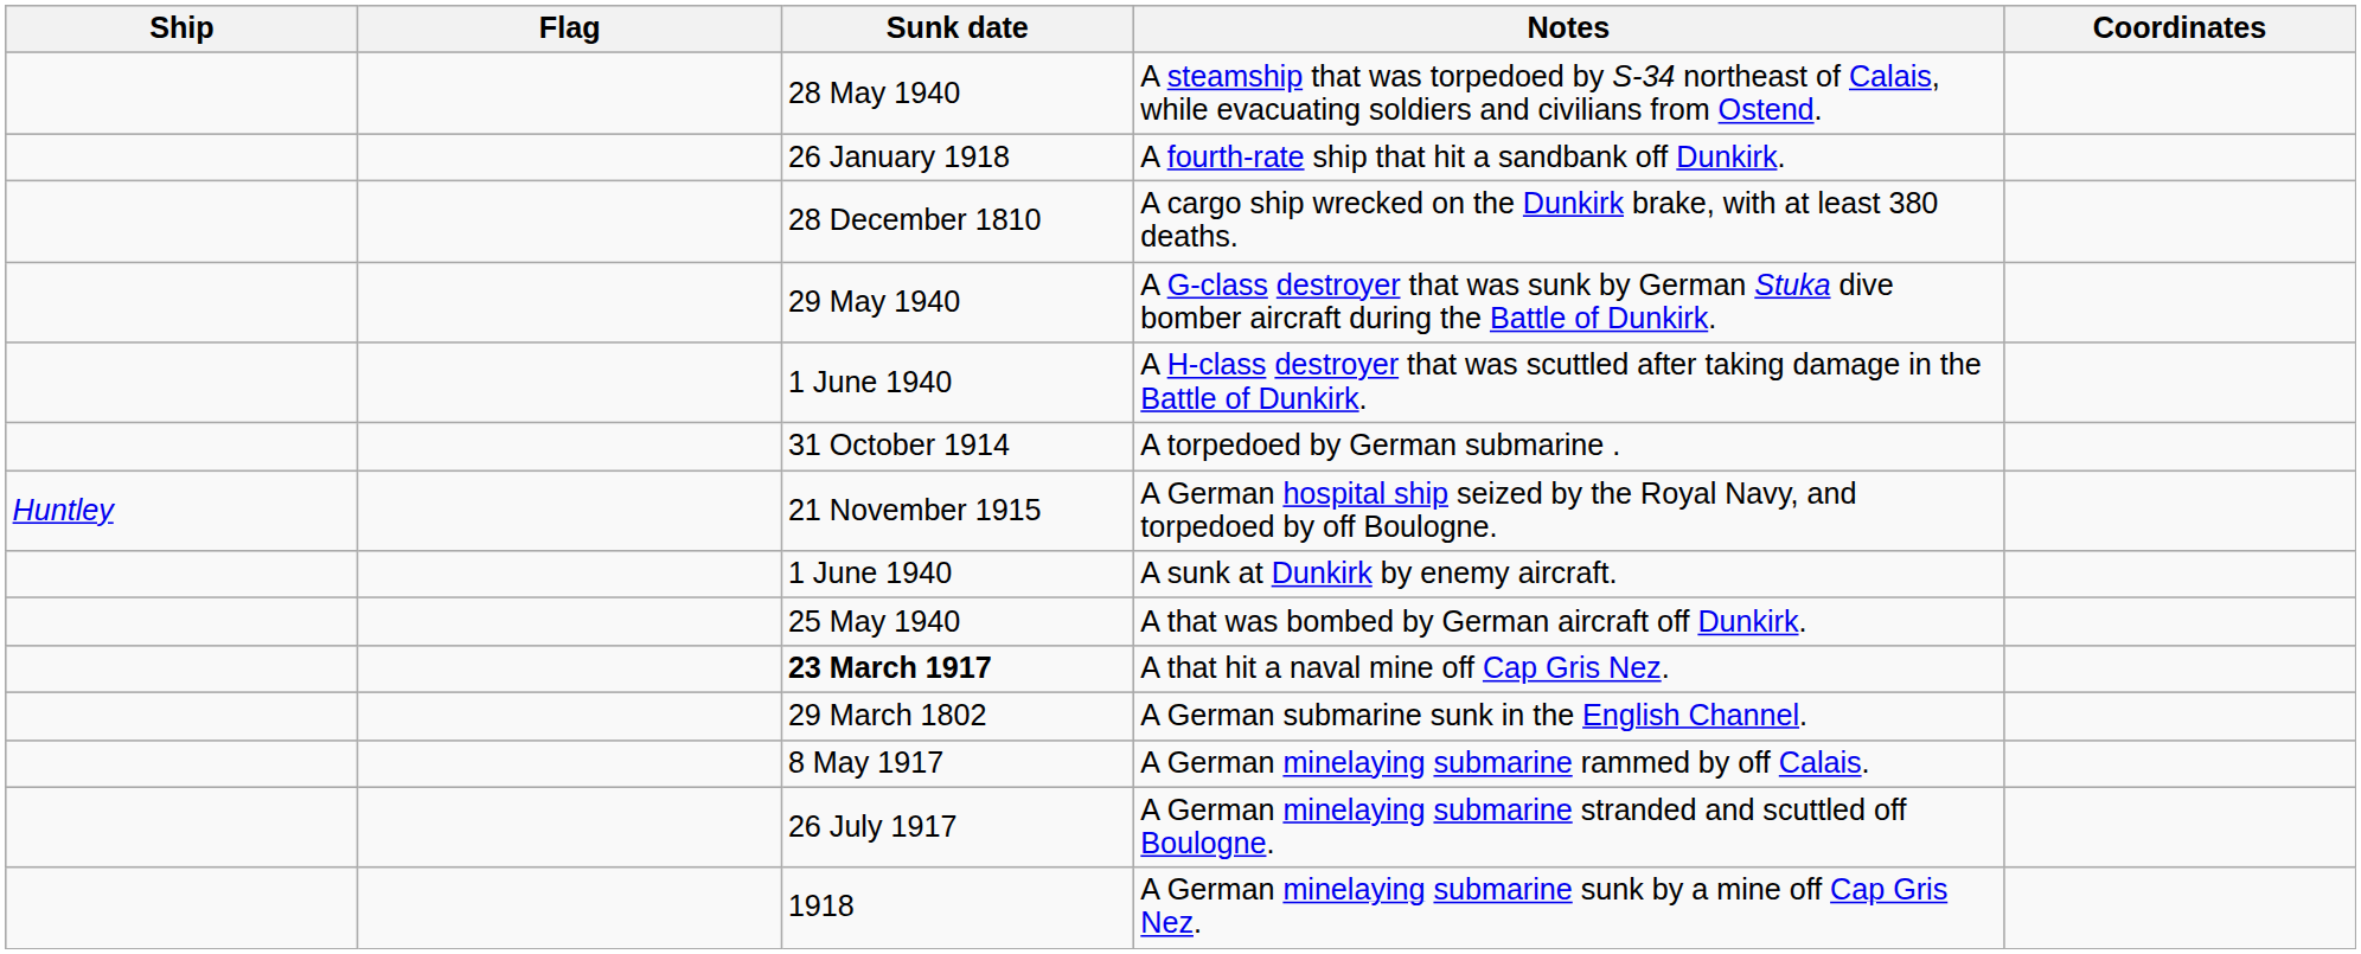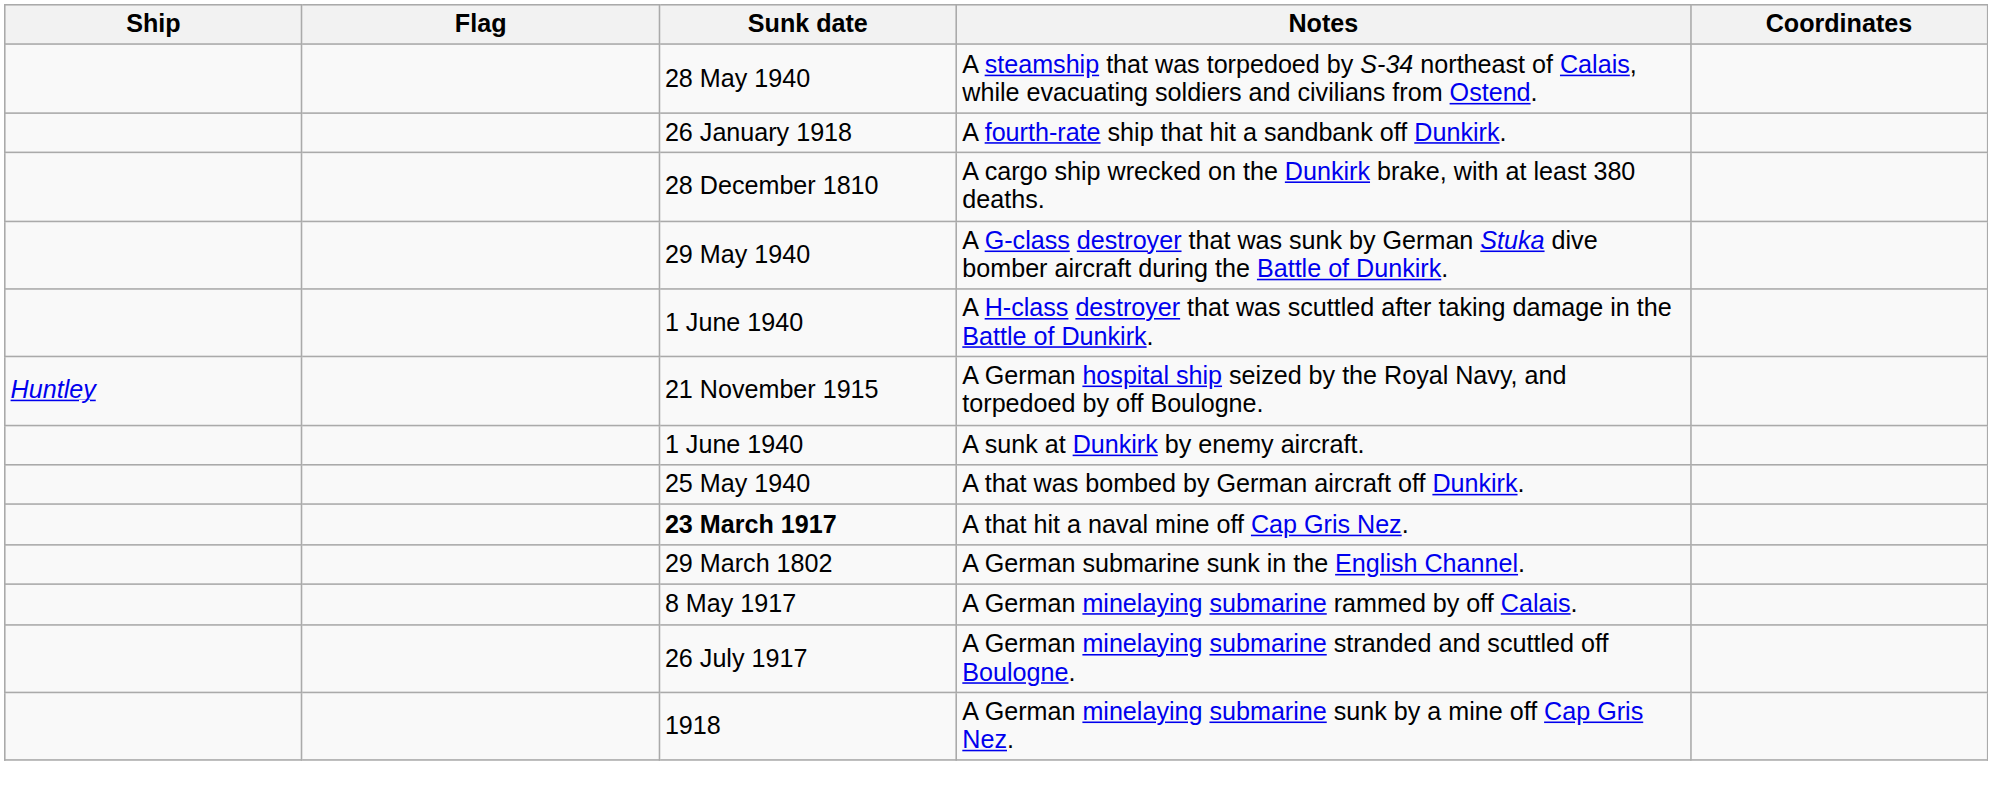- row: 31 October 1914 | A torpedoed by German submarine .
